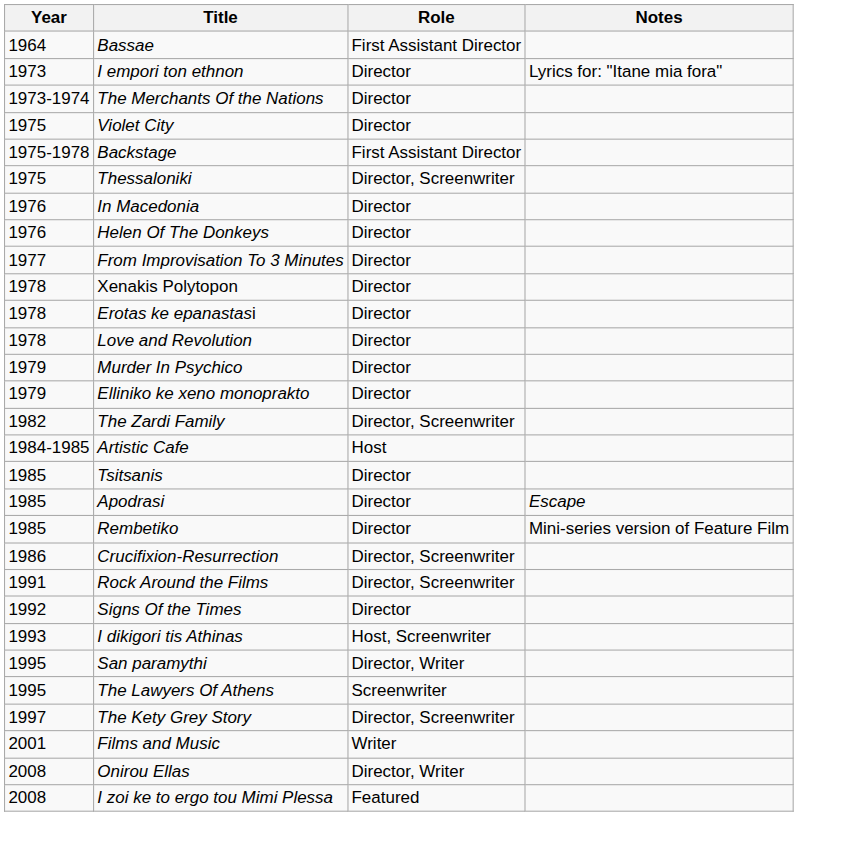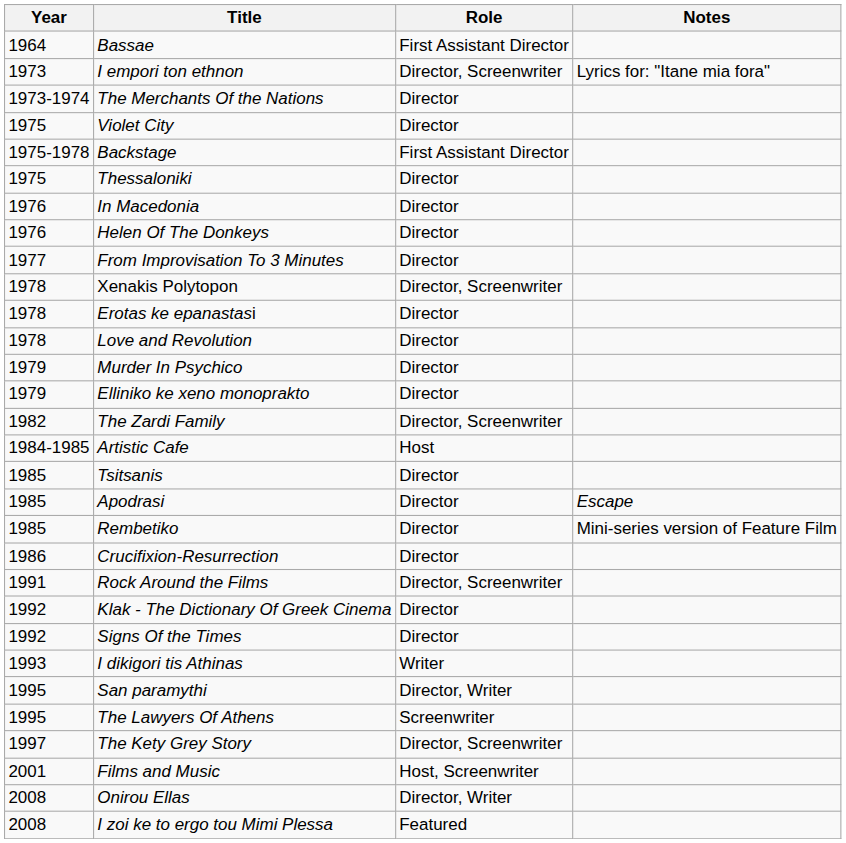I empori ton ethnon | Role: Director -> Director, Screenwriter
Thessaloniki | Role: Director, Screenwriter -> Director
Xenakis Polytopon | Role: Director -> Director, Screenwriter
Crucifixion-Resurrection | Role: Director, Screenwriter -> Director
+ row: 1992 | Klak - The Dictionary Of Greek Cinema | Director
I dikigori tis Athinas | Role: Host, Screenwriter -> Writer
Films and Music | Role: Writer -> Host, Screenwriter
